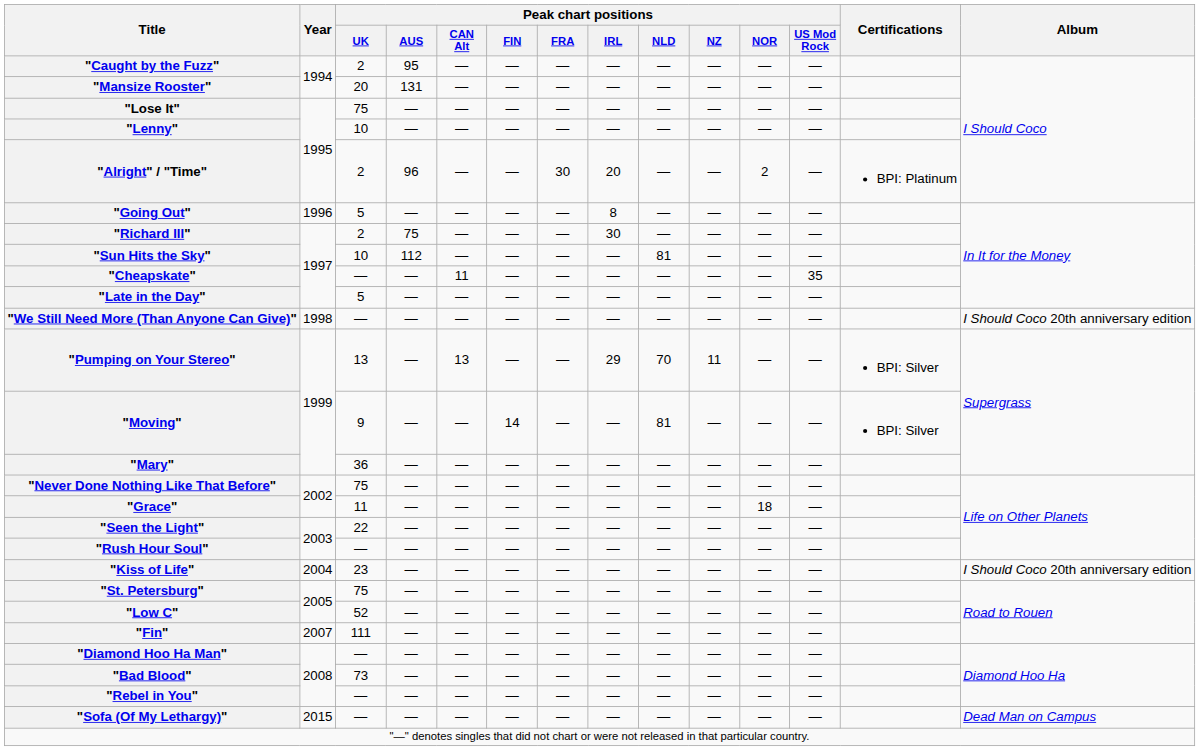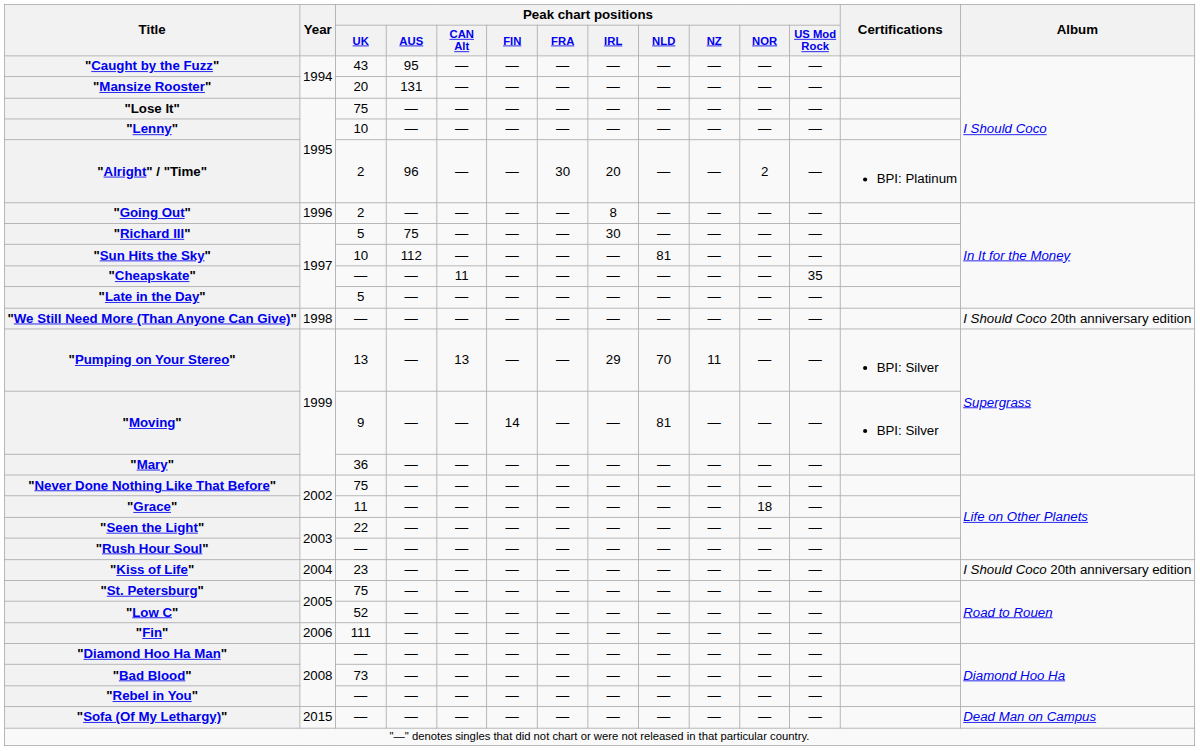"Caught by the Fuzz" | Peak chart positions / UK: 2 -> 43
"Going Out" | Peak chart positions / UK: 5 -> 2
"Richard III" | Peak chart positions / UK: 2 -> 5
"Fin" | Year: 2007 -> 2006
